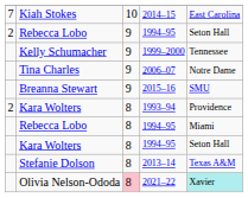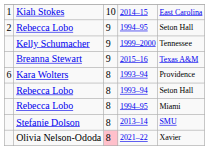Kiah Stokes | column 1: 7 -> 1
- row: Tina Charles | 9 | 2006–07 | Notre Dame
Breanna Stewart | column 5: SMU -> Texas A&M
Kara Wolters / 1993–94 | column 1: 2 -> 6
+ row: Rebecca Lobo | 8 | 1993–94 | Seton Hall
- row: Kara Wolters | 8 | 1994–95 | Seton Hall
Stefanie Dolson | column 5: Texas A&M -> SMU
Olivia Nelson-Ododa | column 5: paleturquoise background -> no background
